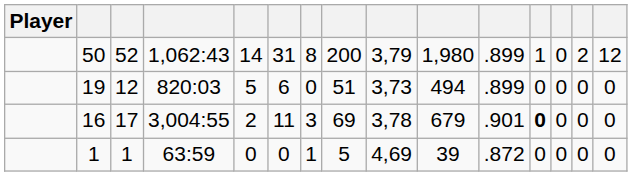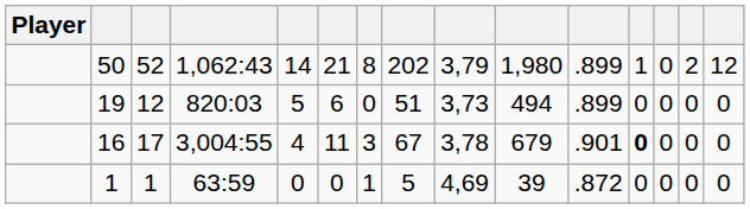52 | column 6: 31 -> 21
52 | column 8: 200 -> 202
17 | column 5: 2 -> 4
17 | column 8: 69 -> 67
